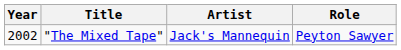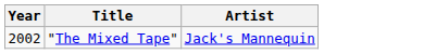- column: Role | Peyton Sawyer
